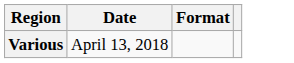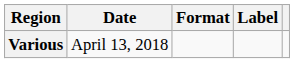+ column: Label
